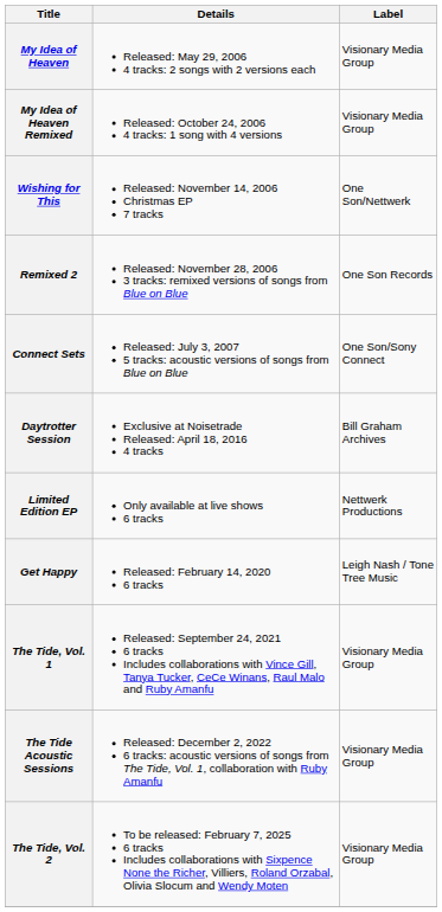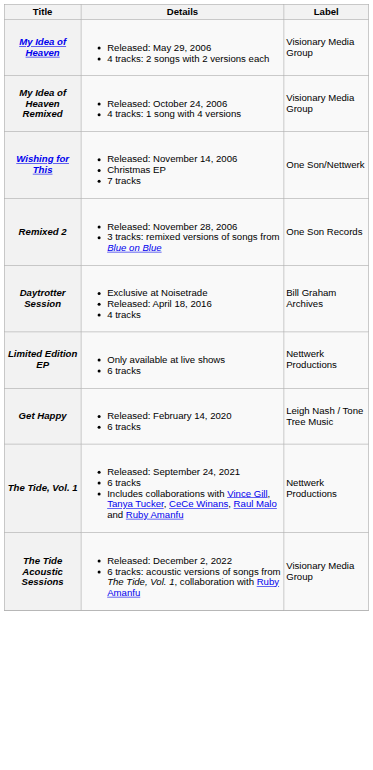- row: Connect Sets | Released: July 3, 2007 5 tracks: acoustic versions of songs from Blue on Blue | One Son/Sony Connect
The Tide, Vol. 1 | Label: Visionary Media Group -> Nettwerk Productions
- row: The Tide, Vol. 2 | To be released: February 7, 2025 6 tracks Includes collaborations with Sixpence None the Richer, Villiers, Roland Orzabal, Olivia Slocum and Wendy Moten | Visionary Media Group
